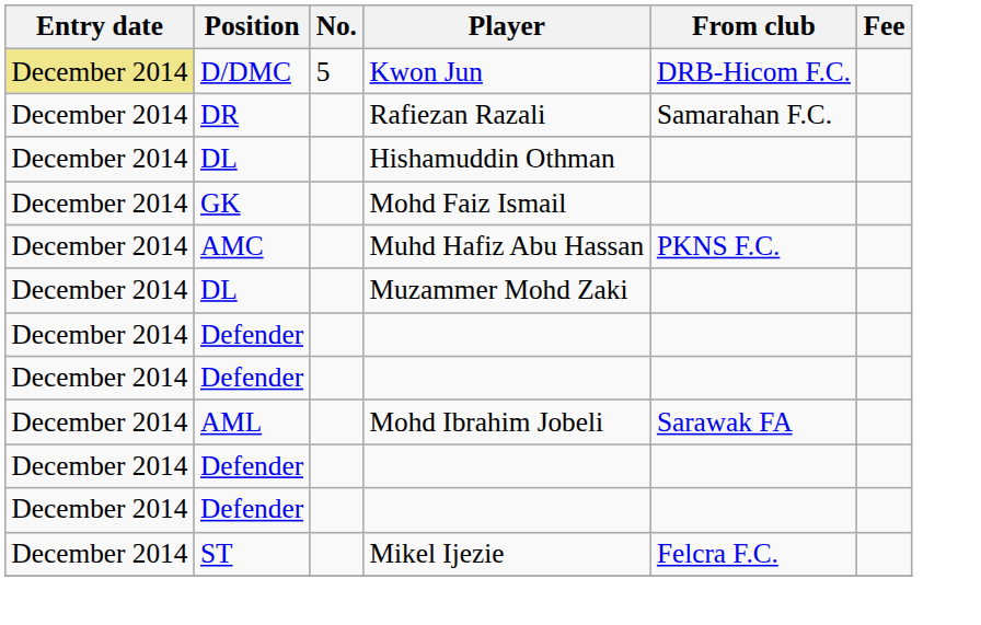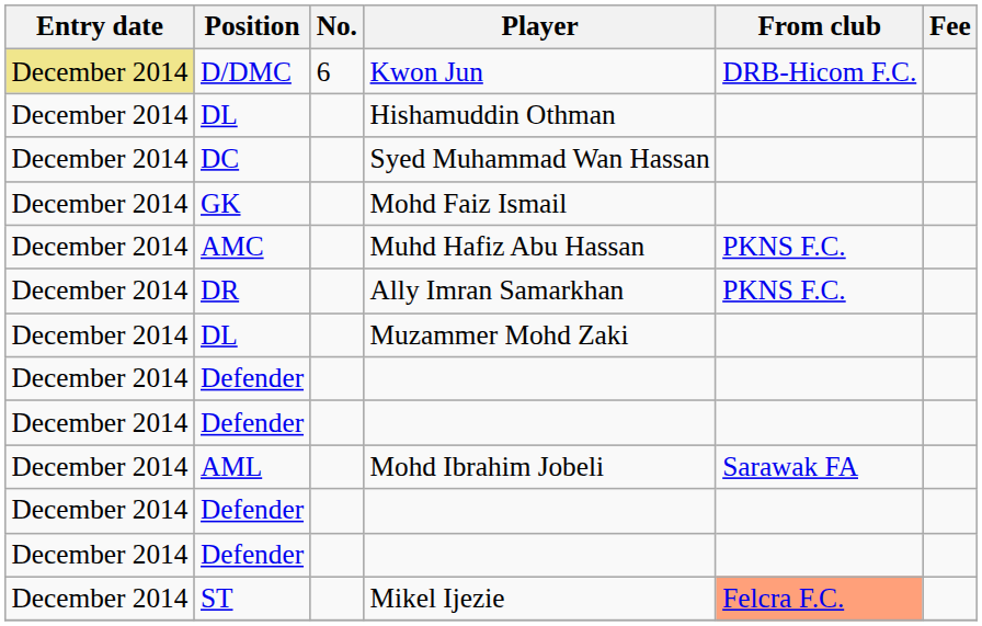Kwon Jun | No.: 5 -> 6
- row: December 2014 | DR | Rafiezan Razali | Samarahan F.C.
+ row: December 2014 | DC | Syed Muhammad Wan Hassan
+ row: December 2014 | DR | Ally Imran Samarkhan | PKNS F.C.
Mikel Ijezie | From club: no background -> lightsalmon background
